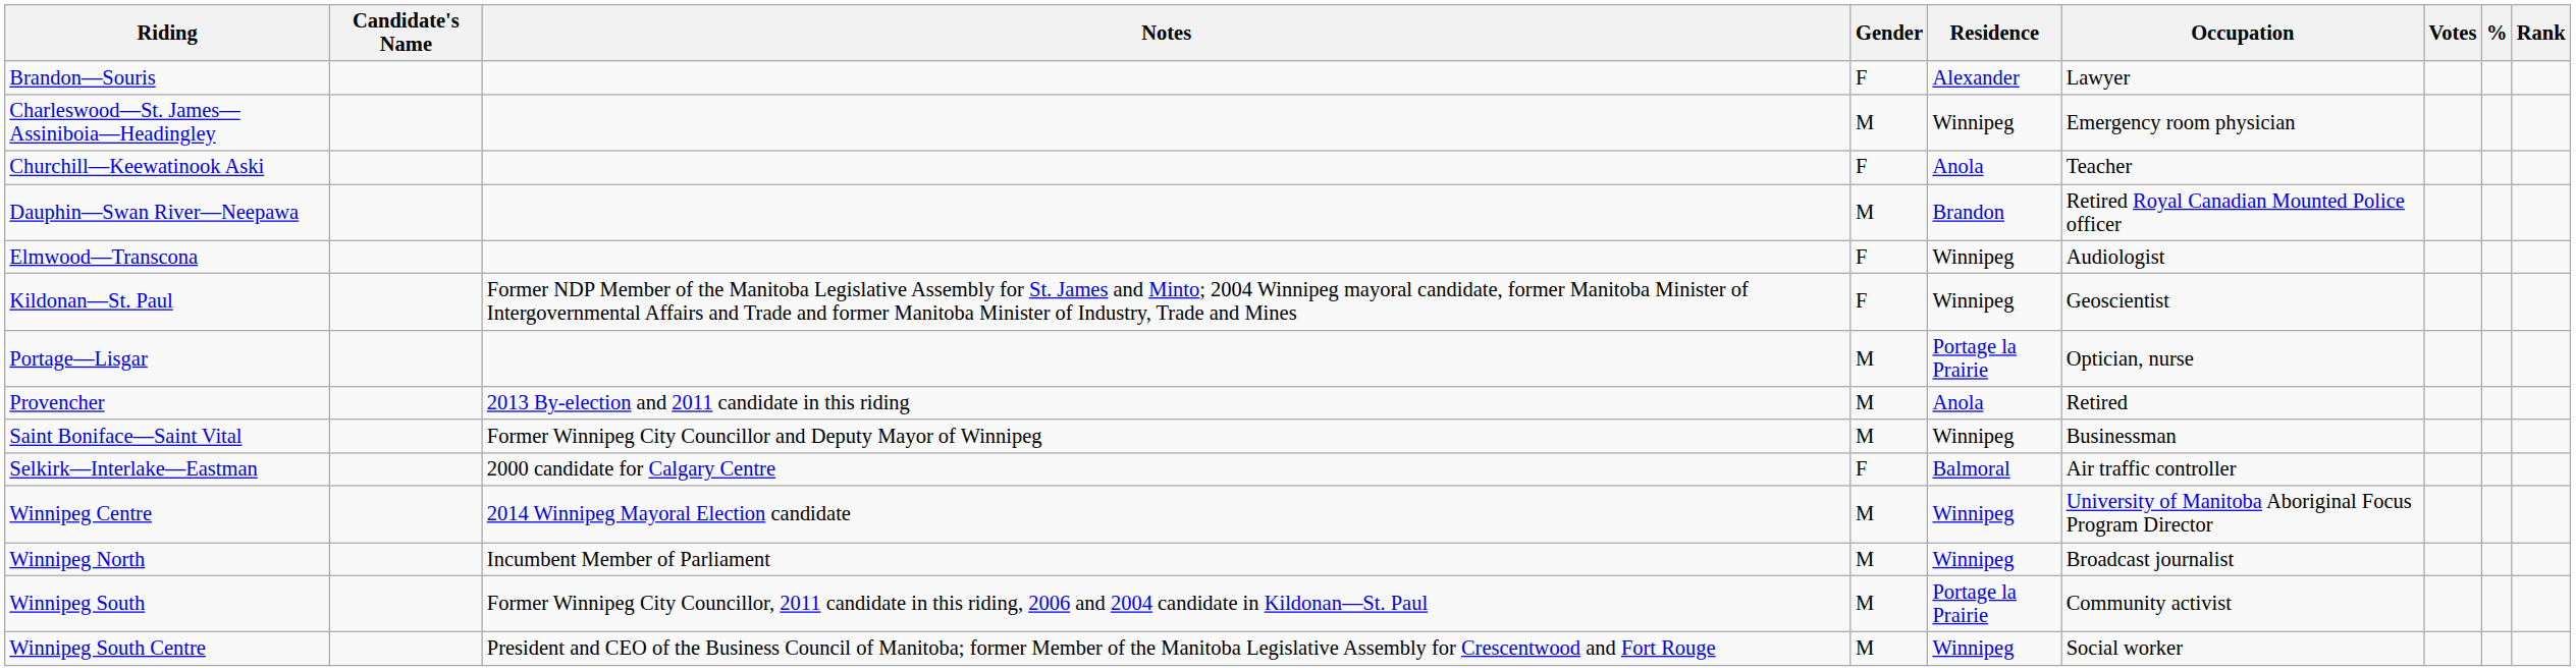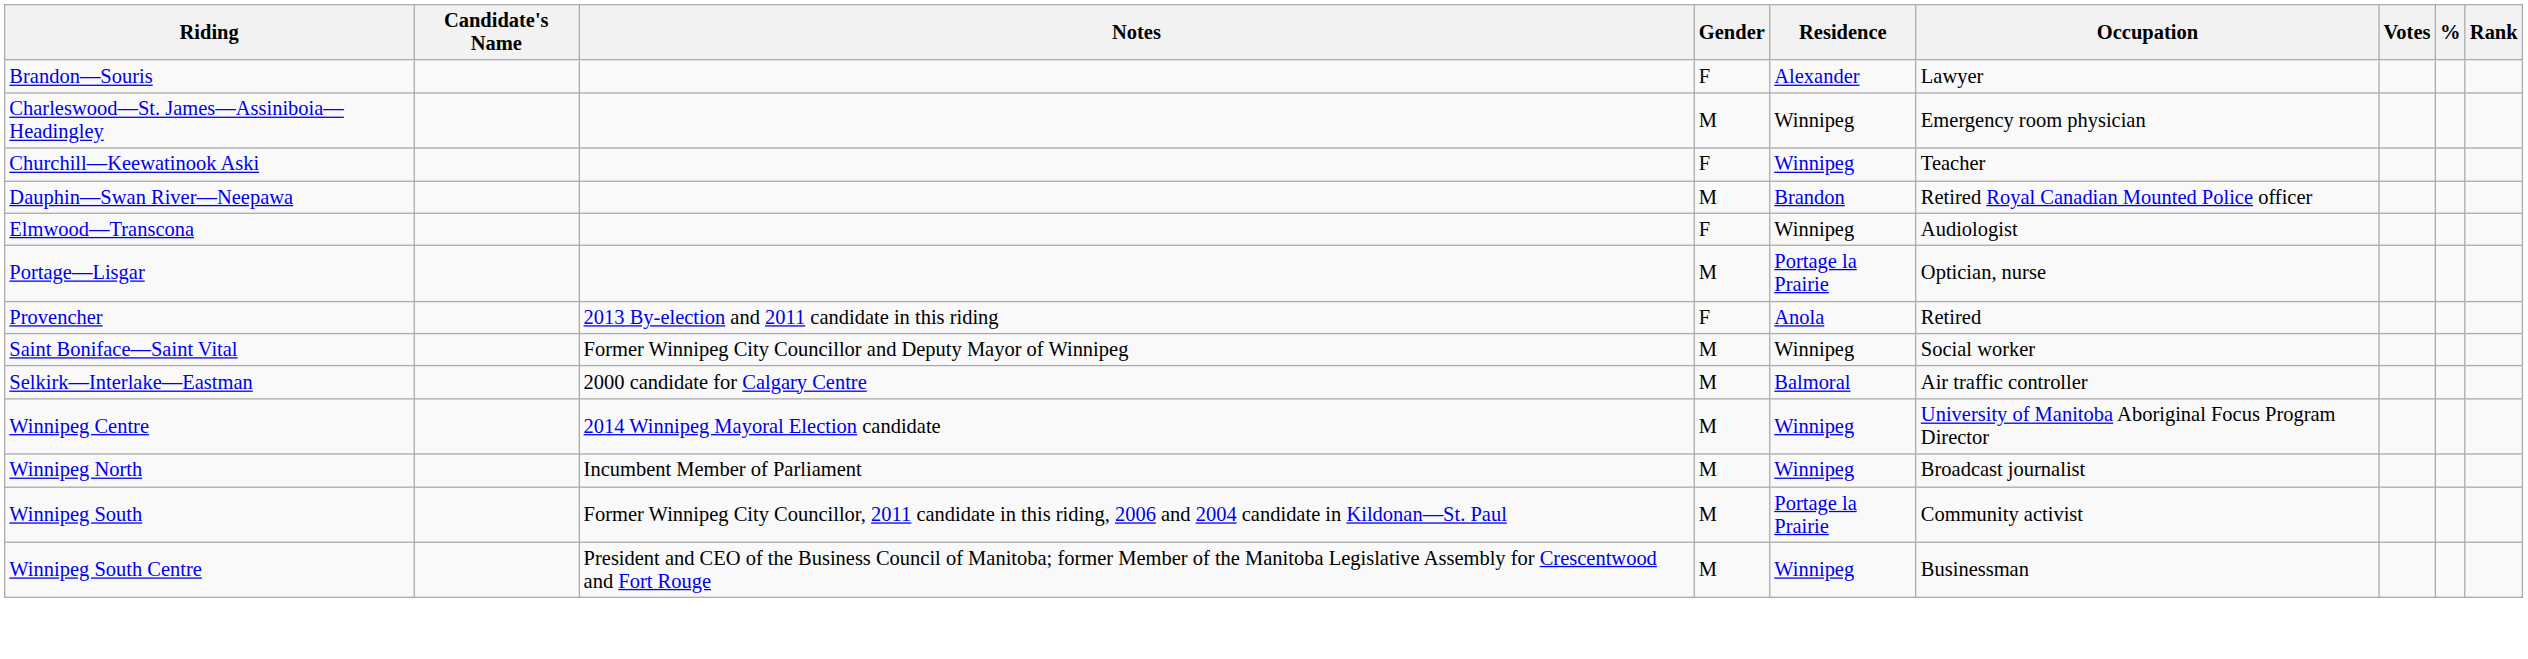Churchill—Keewatinook Aski | Residence: Anola -> Winnipeg
- row: Kildonan—St. Paul | Former NDP Member of the Manitoba Legislative Assembly for St. James and Minto; 2004 Winnipeg mayoral candidate, former Manitoba Minister of Intergovernmental Affairs and Trade and former Manitoba Minister of Industry, Trade and Mines | F | Winnipeg | Geoscientist
Provencher | Gender: M -> F
Saint Boniface—Saint Vital | Occupation: Businessman -> Social worker
Selkirk—Interlake—Eastman | Gender: F -> M
Winnipeg South Centre | Occupation: Social worker -> Businessman
